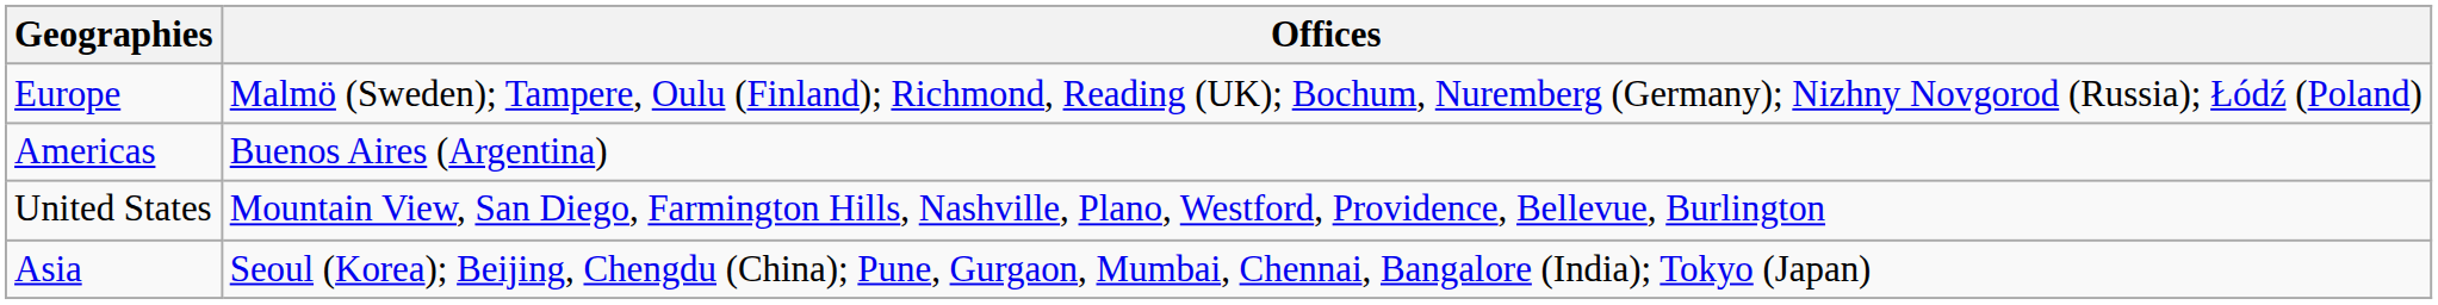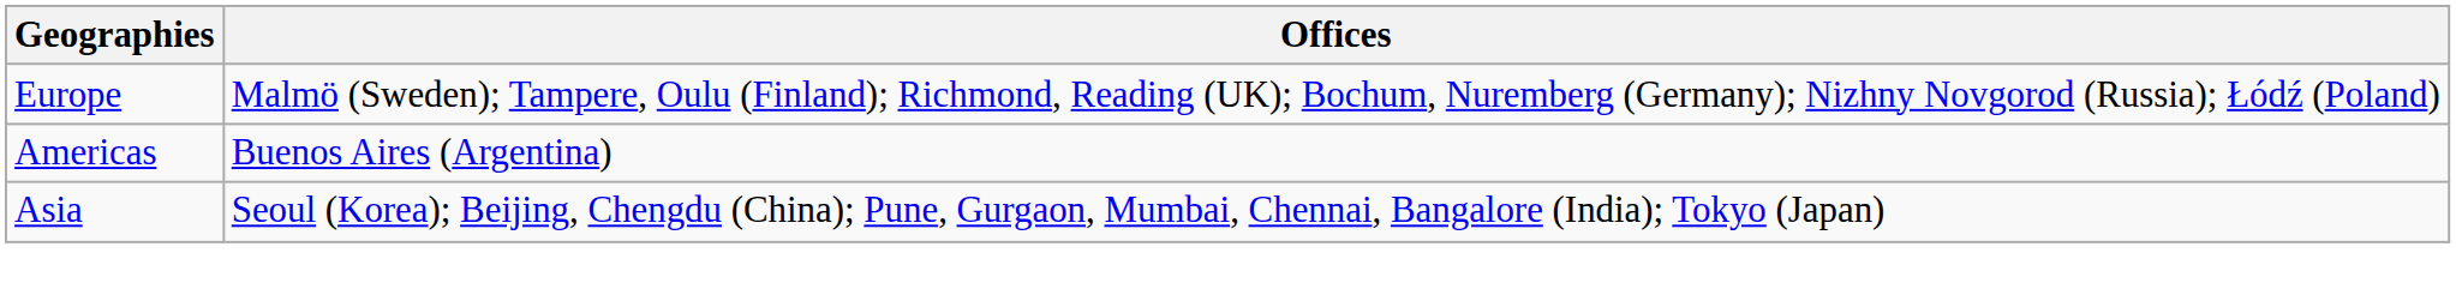- row: United States | Mountain View, San Diego, Farmington Hills, Nashville, Plano, Westford, Providence, Bellevue, Burlington
